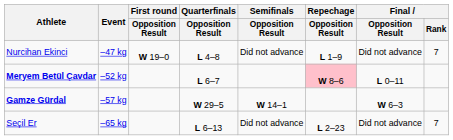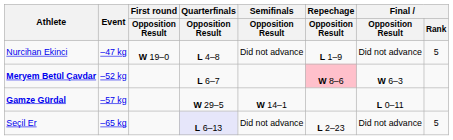Nurcihan Ekinci | Final / Rank: 7 -> 5
Meryem Betül Çavdar | Final / Opposition Result: L 0–11 -> W 6–3
Gamze Gürdal | Final / Opposition Result: W 6–3 -> L 0–11
Seçil Er | Quarterfinals / Opposition Result: no background -> lavender background
Seçil Er | Final / Rank: 7 -> 5
